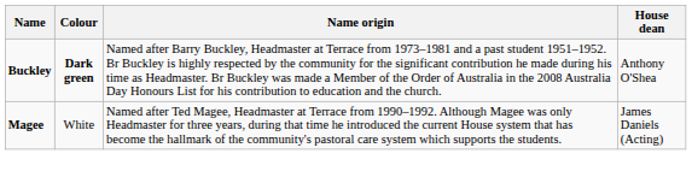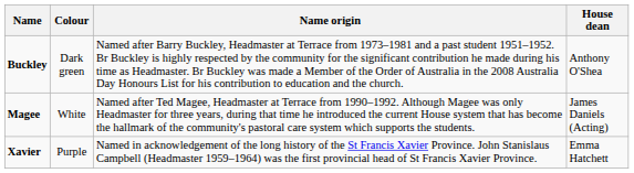Buckley | Colour: bold -> normal
+ row: Xavier | Purple | Named in acknowledgement of the long history of the St Francis Xavier Province. John Stanislaus Campbell (Headmaster 1959–1964) was the first provincial head of St Francis Xavier Province. | Emma Hatchett
